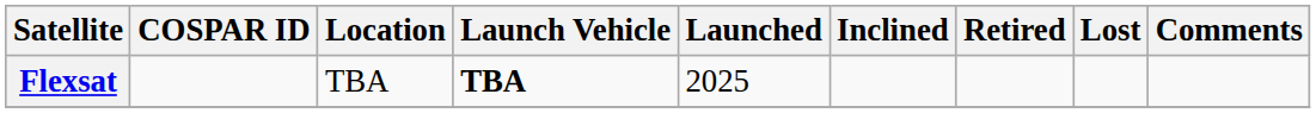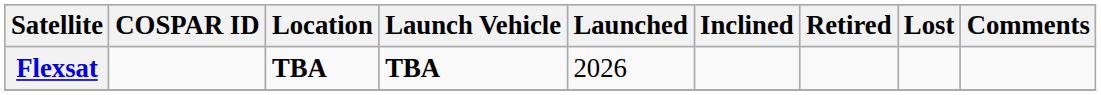Flexsat | Location: normal -> bold
Flexsat | Launched: 2025 -> 2026
